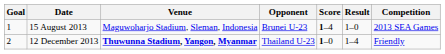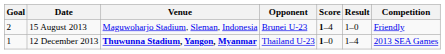15 August 2013 | Goal: 1 -> 2
15 August 2013 | Competition: 2013 SEA Games -> Friendly
12 December 2013 | Goal: 2 -> 1
12 December 2013 | Competition: Friendly -> 2013 SEA Games
